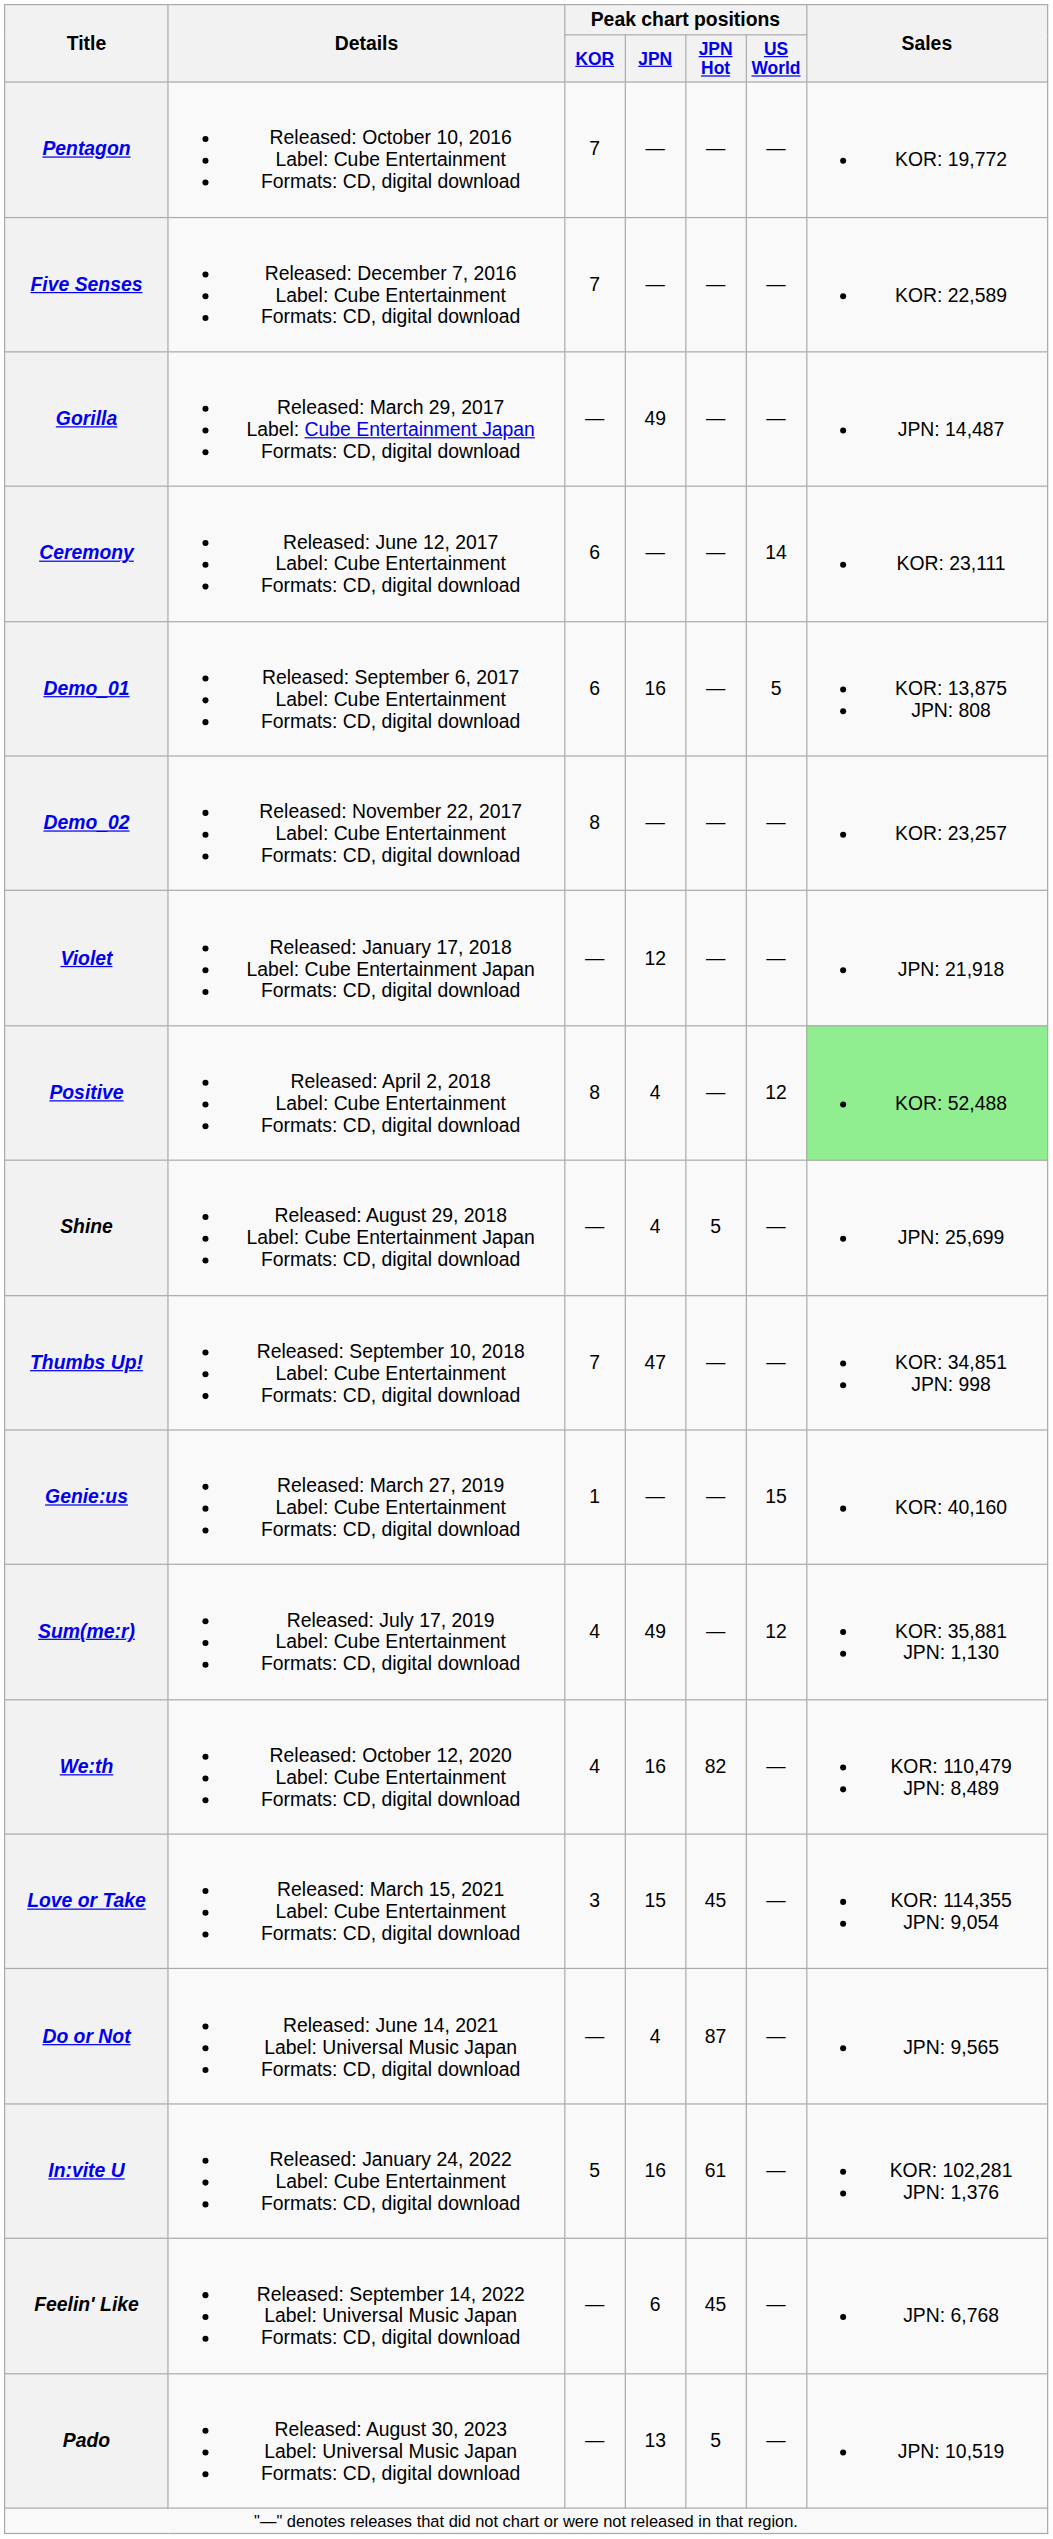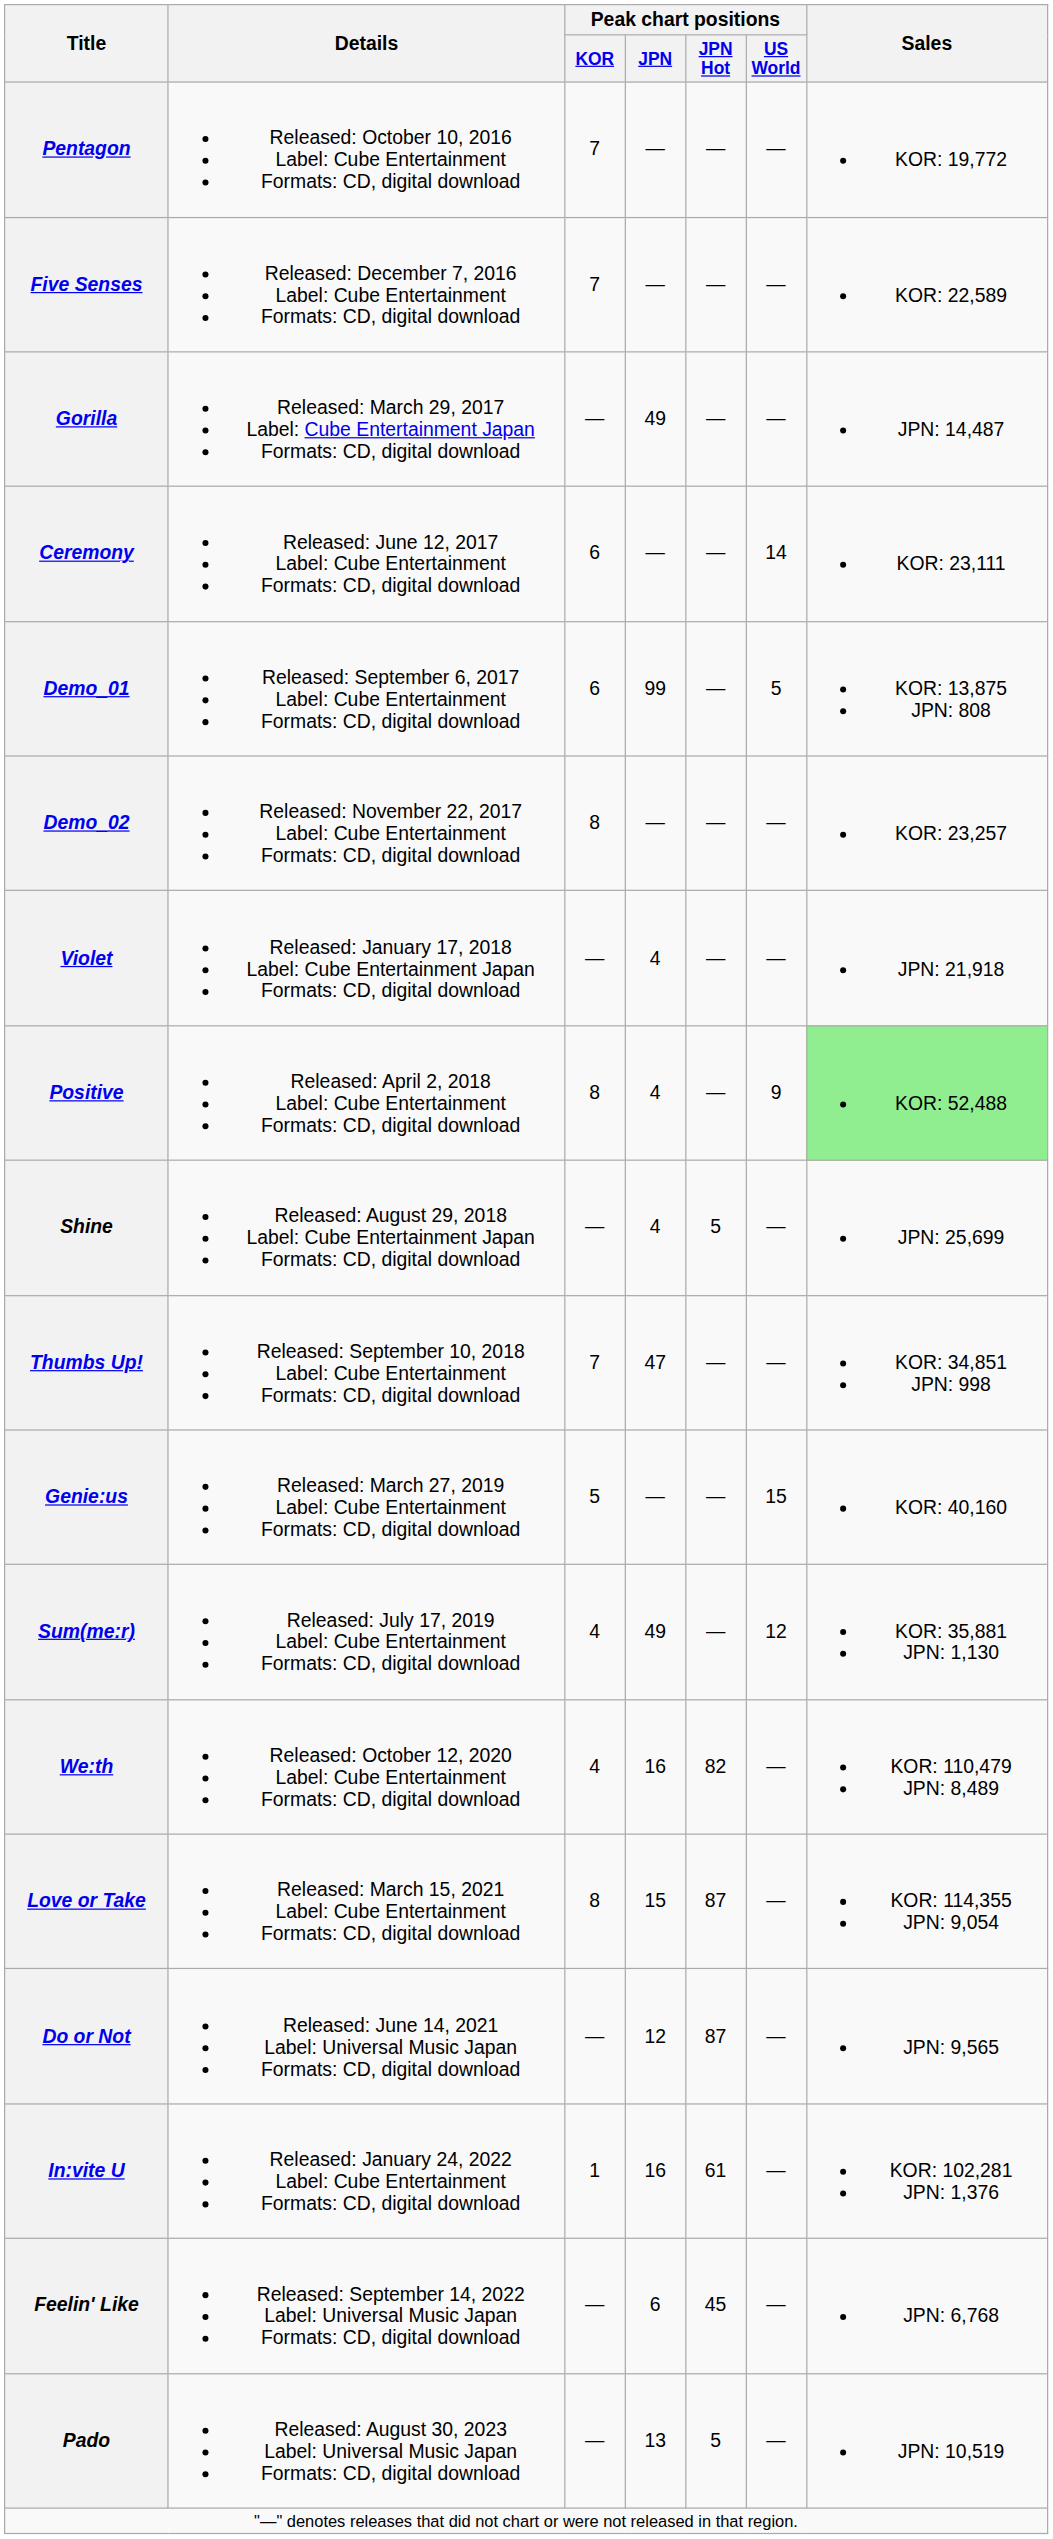Demo_01 | Peak chart positions / JPN: 16 -> 99
Violet | Peak chart positions / JPN: 12 -> 4
Positive | Peak chart positions / US World: 12 -> 9
Genie:us | Peak chart positions / KOR: 1 -> 5
Love or Take | Peak chart positions / KOR: 3 -> 8
Love or Take | Peak chart positions / JPN Hot: 45 -> 87
Do or Not | Peak chart positions / JPN: 4 -> 12
In:vite U | Peak chart positions / KOR: 5 -> 1
